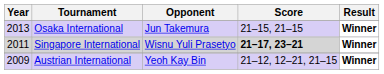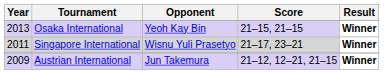Osaka International | Opponent: Jun Takemura -> Yeoh Kay Bin
Singapore International | Score: bold -> normal
Austrian International | Opponent: Yeoh Kay Bin -> Jun Takemura
